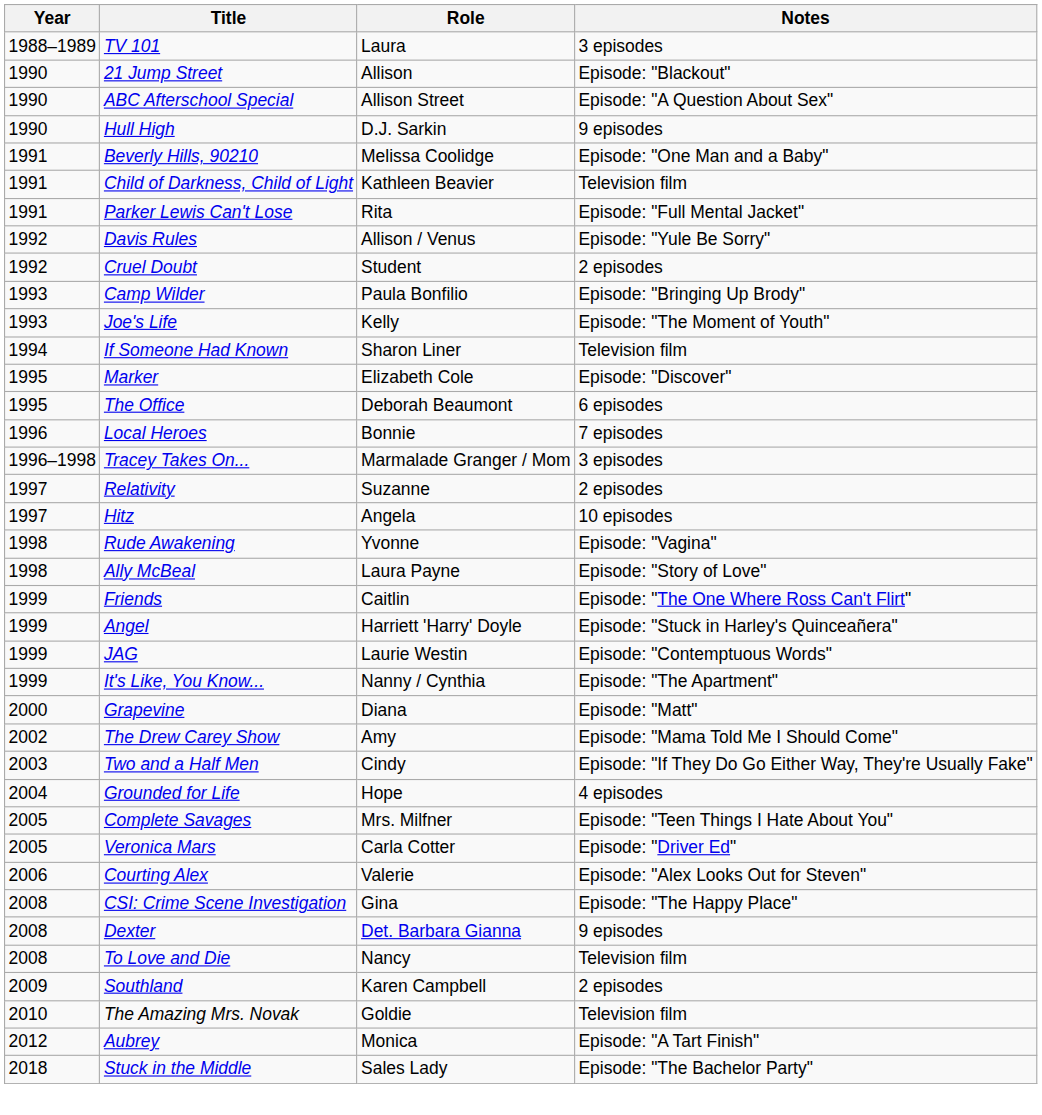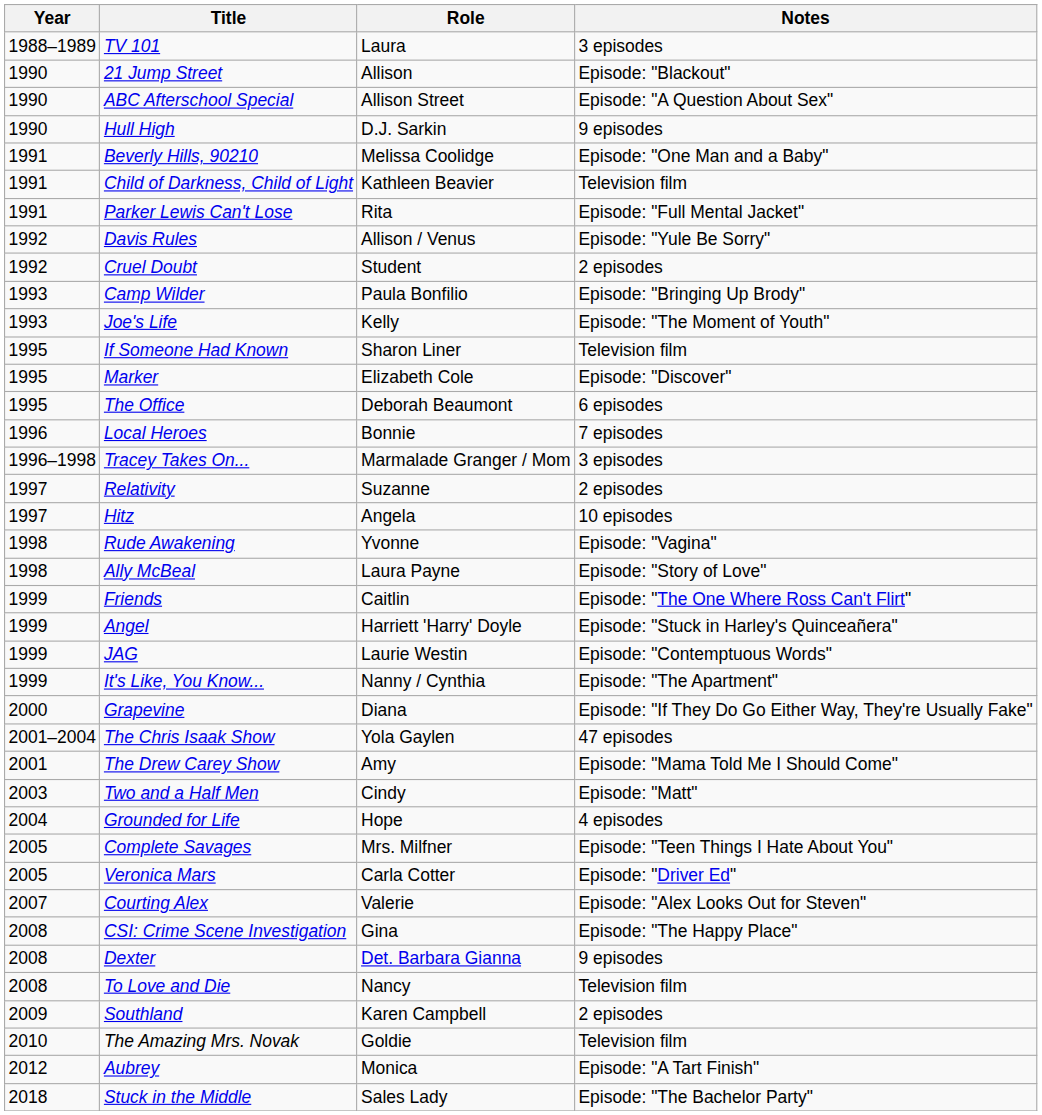If Someone Had Known | Year: 1994 -> 1995
Grapevine | Notes: Episode: "Matt" -> Episode: "If They Do Go Either Way, They're Usually Fake"
+ row: 2001–2004 | The Chris Isaak Show | Yola Gaylen | 47 episodes
The Drew Carey Show | Year: 2002 -> 2001
Two and a Half Men | Notes: Episode: "If They Do Go Either Way, They're Usually Fake" -> Episode: "Matt"
Courting Alex | Year: 2006 -> 2007
